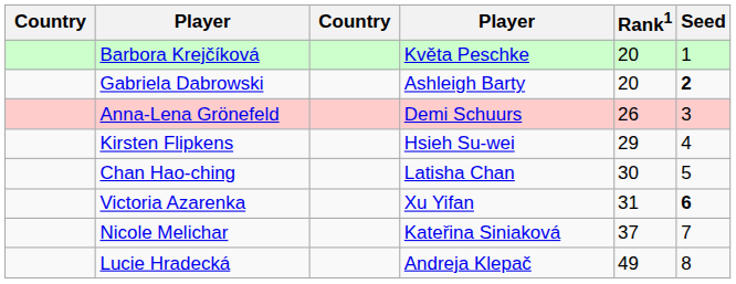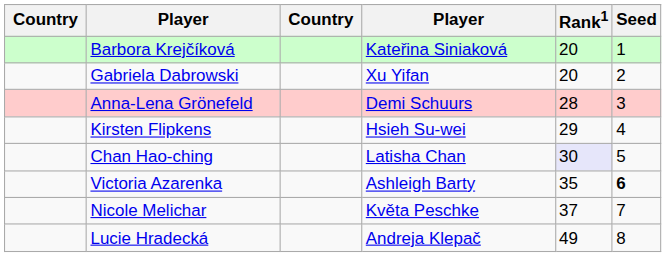Barbora Krejčíková | column 4: Květa Peschke -> Kateřina Siniaková
Gabriela Dabrowski | column 4: Ashleigh Barty -> Xu Yifan
Gabriela Dabrowski | Seed: bold -> normal
Anna-Lena Grönefeld | Rank1: 26 -> 28
Chan Hao-ching | Rank1: no background -> lavender background
Victoria Azarenka | column 4: Xu Yifan -> Ashleigh Barty
Victoria Azarenka | Rank1: 31 -> 35
Nicole Melichar | column 4: Kateřina Siniaková -> Květa Peschke
